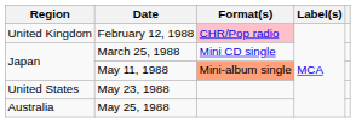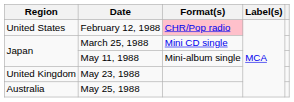February 12, 1988 | Region: United Kingdom -> United States
May 11, 1988 | Format(s): lightsalmon background -> no background
May 23, 1988 | Region: United States -> United Kingdom
